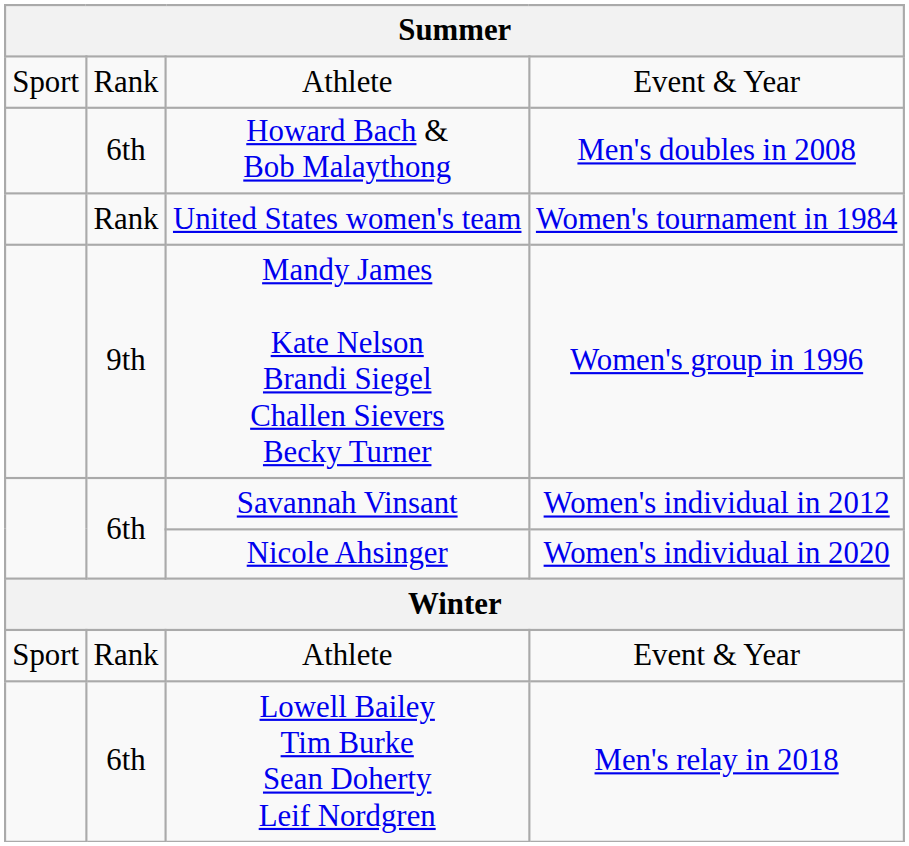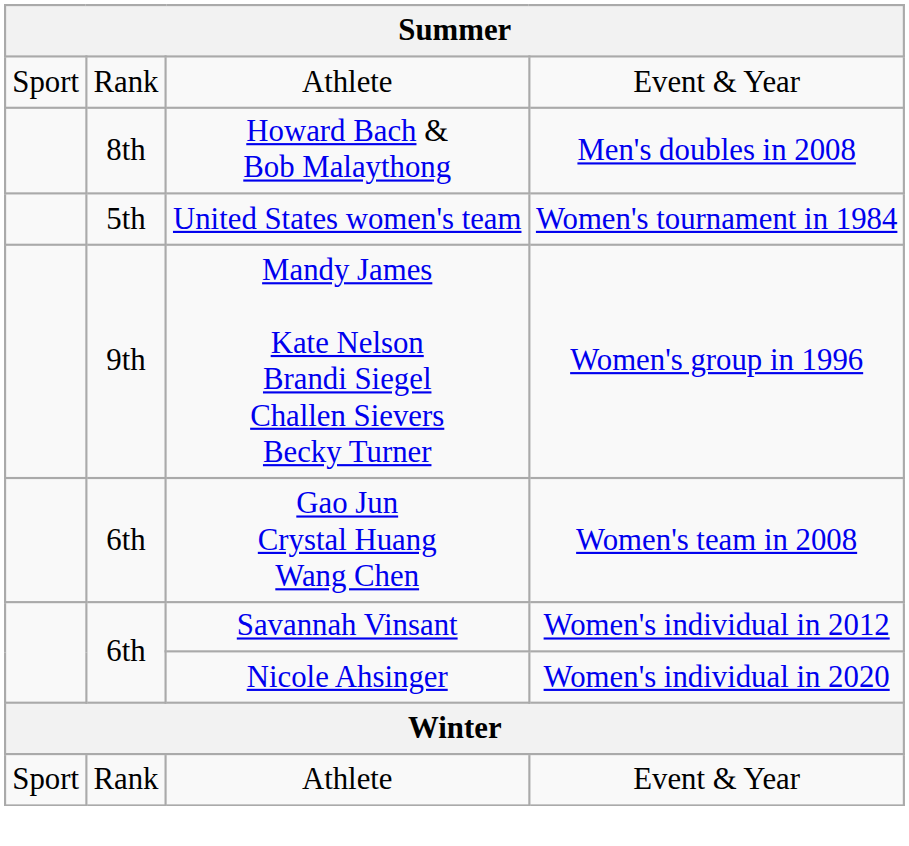Howard Bach & Bob Malaythong | column 2: 6th -> 8th
United States women's team | column 2: Rank -> 5th
+ row: 6th | Gao Jun Crystal Huang Wang Chen | Women's team in 2008
- row: 6th | Lowell Bailey Tim Burke Sean Doherty Leif Nordgren | Men's relay in 2018
